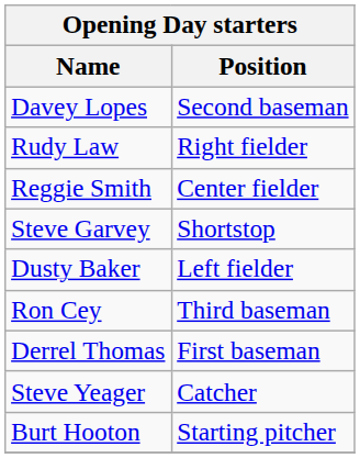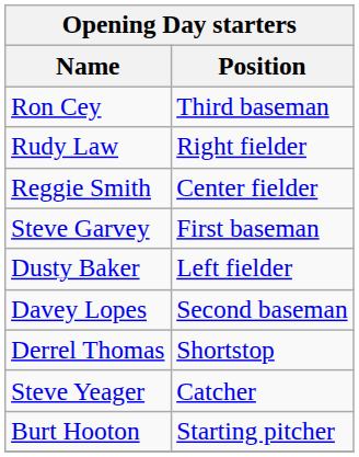rows swapped: Davey Lopes <-> Ron Cey
Steve Garvey | Position: Shortstop -> First baseman
Derrel Thomas | Position: First baseman -> Shortstop
